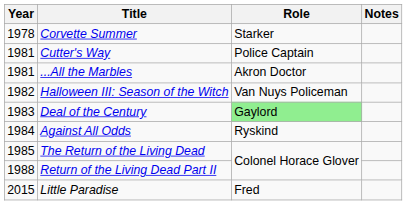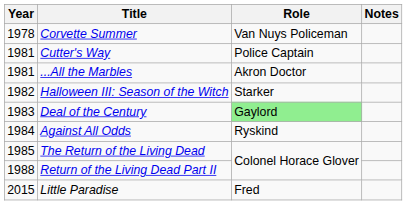Corvette Summer | Role: Starker -> Van Nuys Policeman
Halloween III: Season of the Witch | Role: Van Nuys Policeman -> Starker
